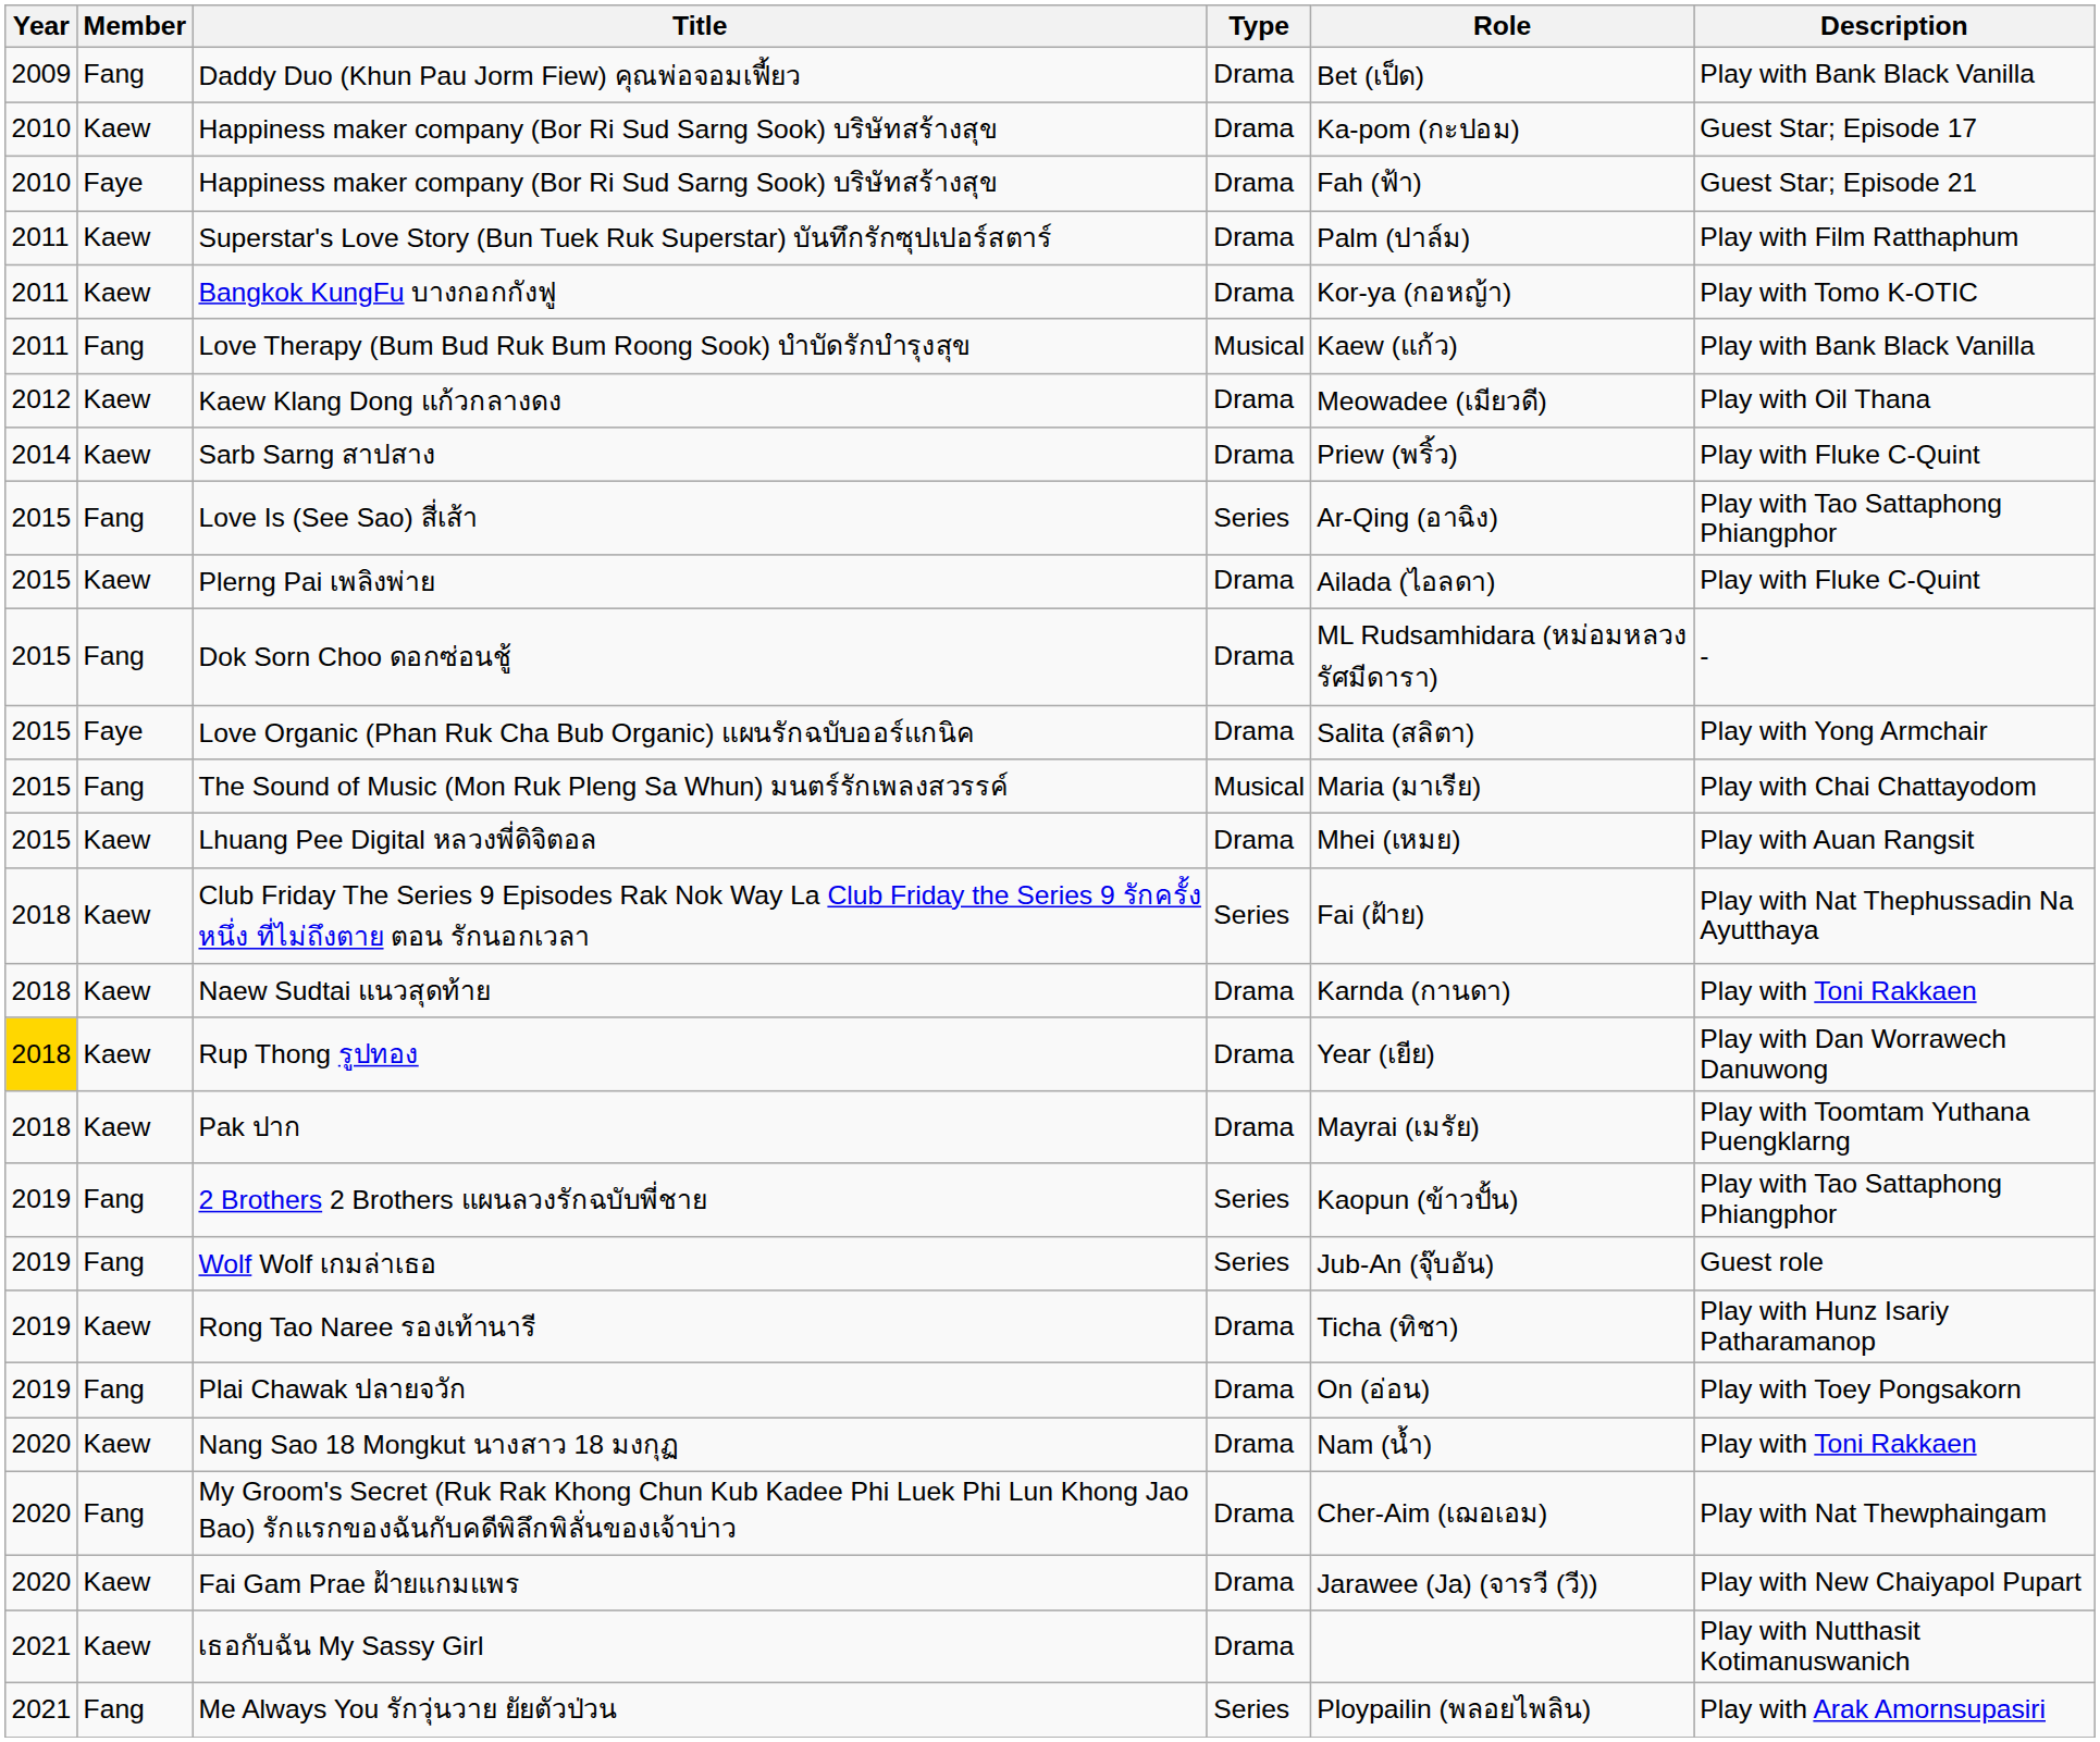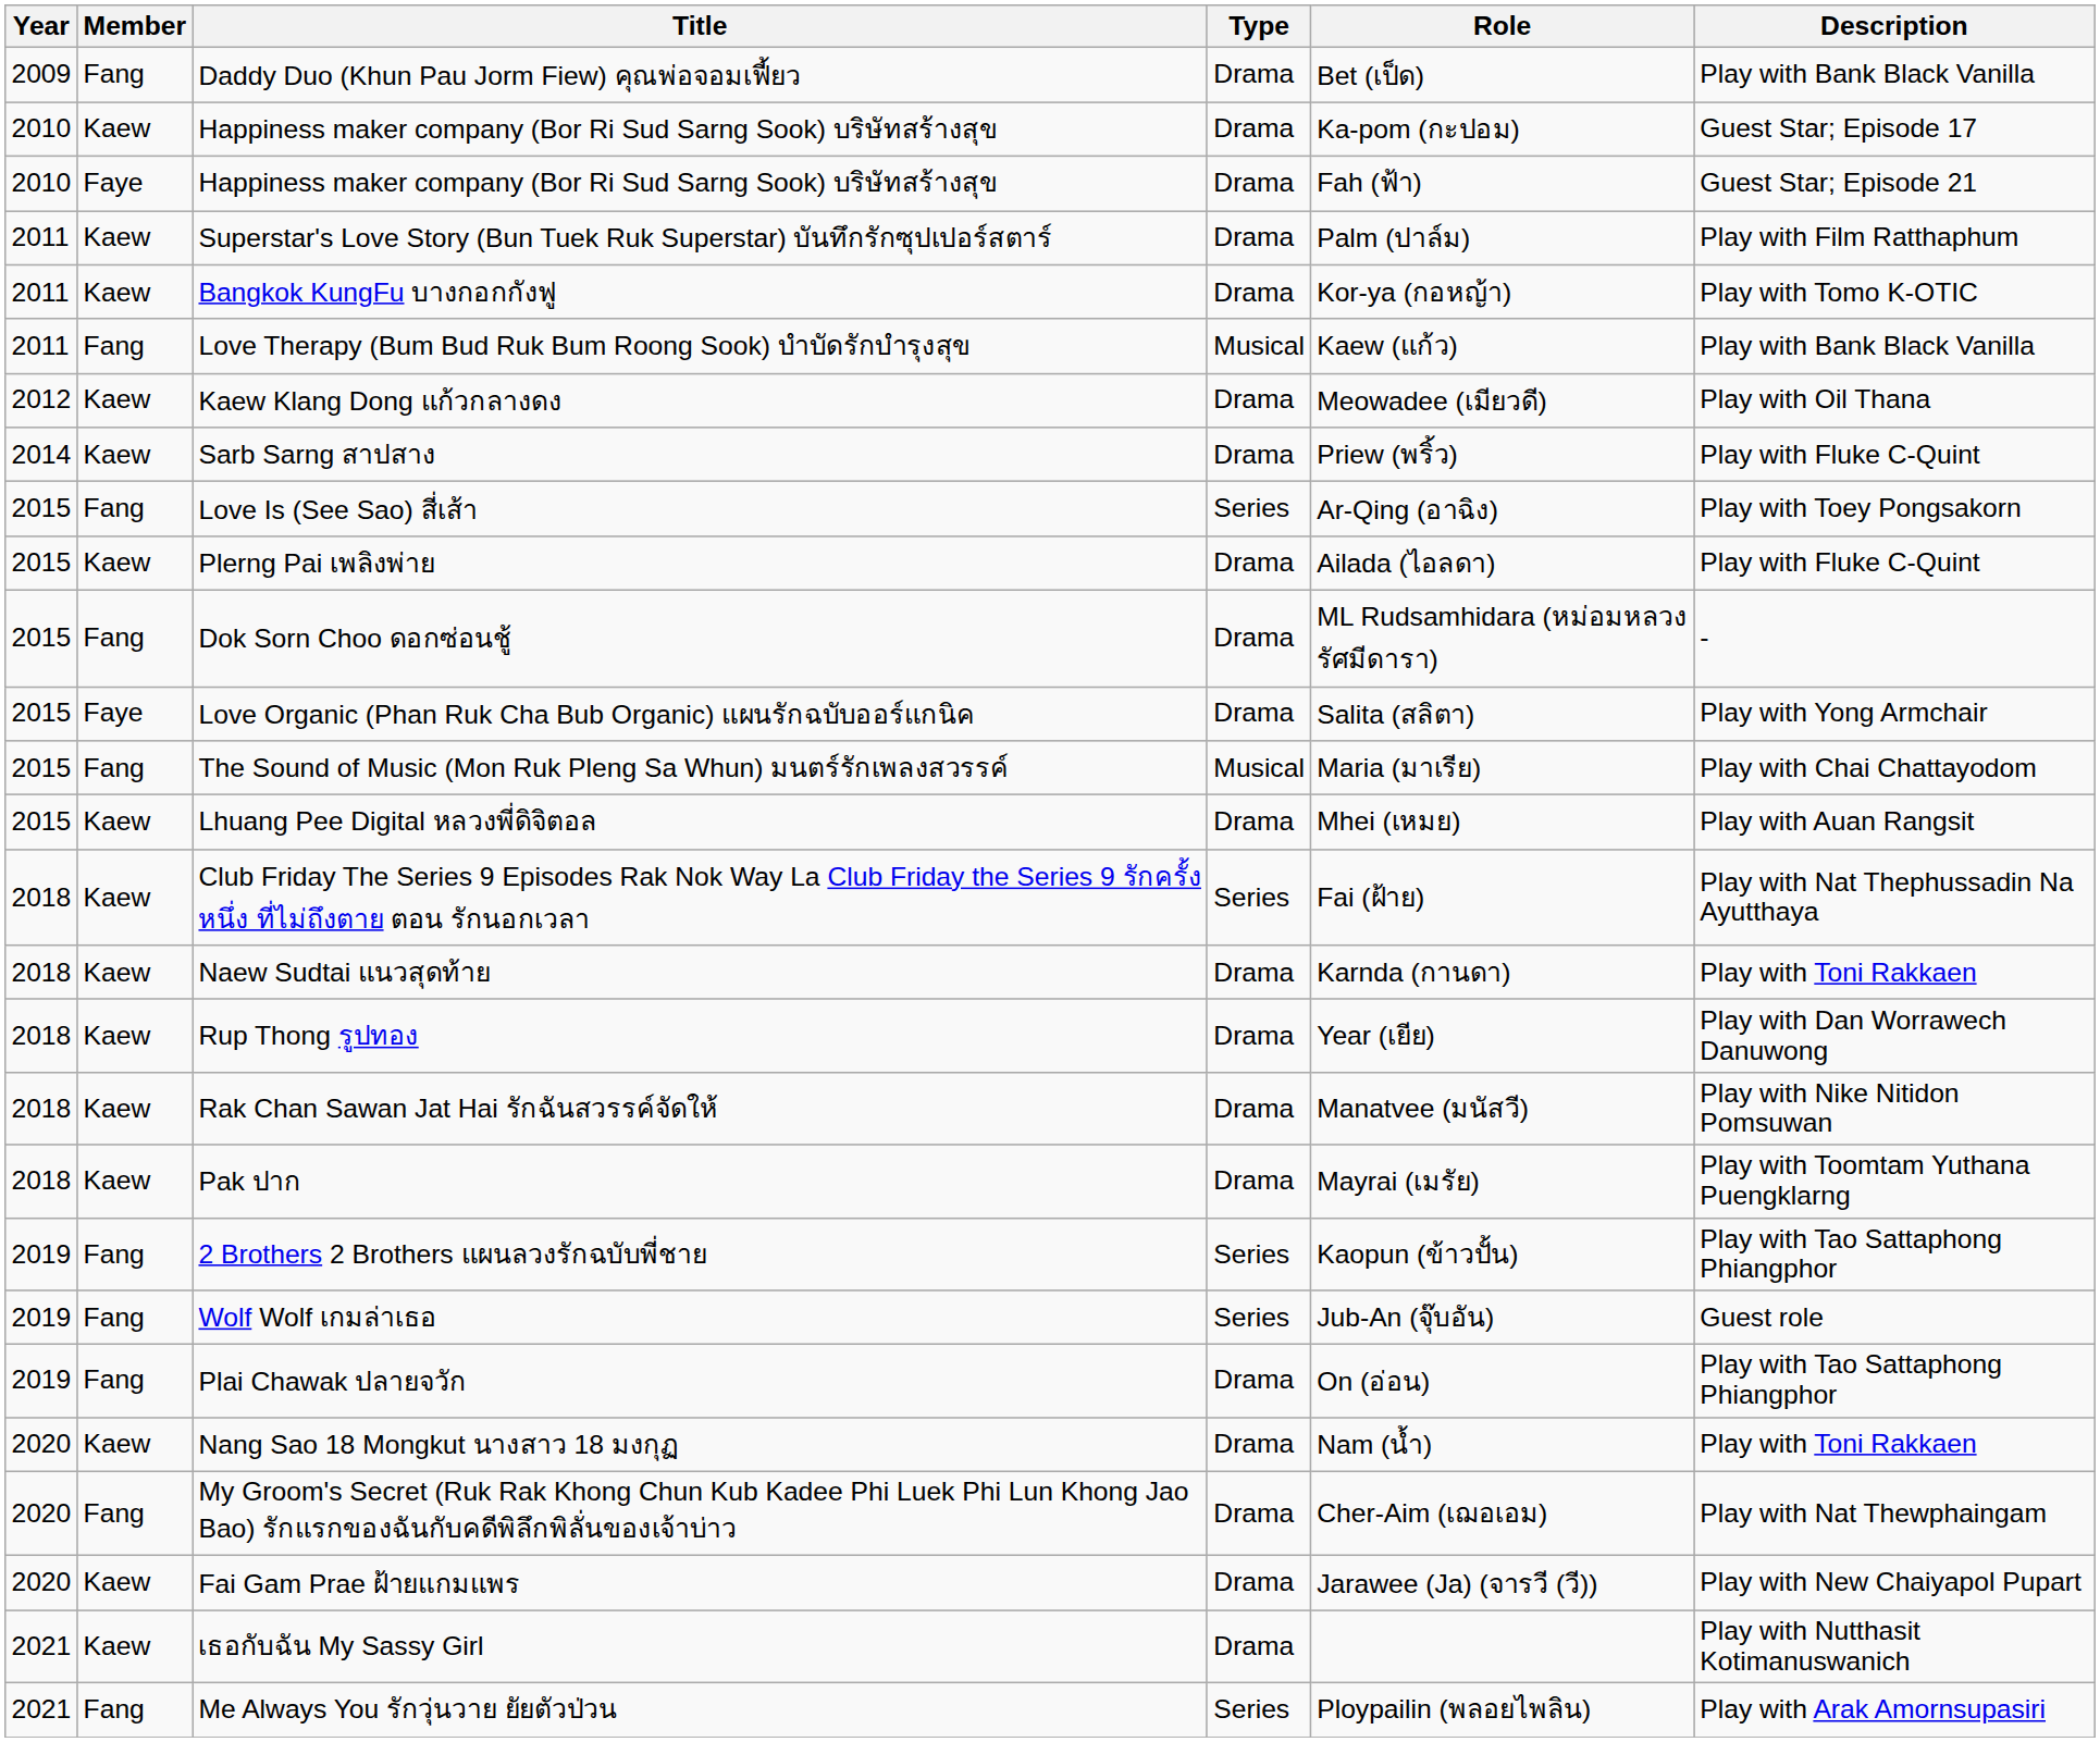Love Is (See Sao) สี่เส้า | Description: Play with Tao Sattaphong Phiangphor -> Play with Toey Pongsakorn
Rup Thong รูปทอง | Year: gold background -> no background
+ row: 2018 | Kaew | Rak Chan Sawan Jat Hai รักฉันสวรรค์จัดให้ | Drama | Manatvee (มนัสวี) | Play with Nike Nitidon Pomsuwan
- row: 2019 | Kaew | Rong Tao Naree รองเท้านารี | Drama | Ticha (ทิชา) | Play with Hunz Isariy Patharamanop
Plai Chawak ปลายจวัก | Description: Play with Toey Pongsakorn -> Play with Tao Sattaphong Phiangphor
